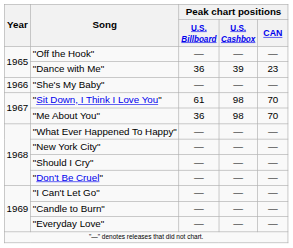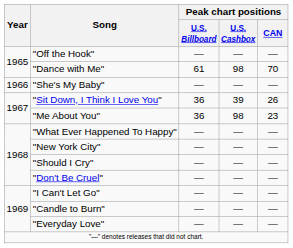"Dance with Me" | Peak chart positions / U.S. Billboard: 36 -> 61
"Dance with Me" | Peak chart positions / U.S. Cashbox: 39 -> 98
"Dance with Me" | Peak chart positions / CAN: 23 -> 70
"Sit Down, I Think I Love You" | Peak chart positions / U.S. Billboard: 61 -> 36
"Sit Down, I Think I Love You" | Peak chart positions / U.S. Cashbox: 98 -> 39
"Sit Down, I Think I Love You" | Peak chart positions / CAN: 70 -> 26
"Me About You" | Peak chart positions / CAN: 70 -> 23
